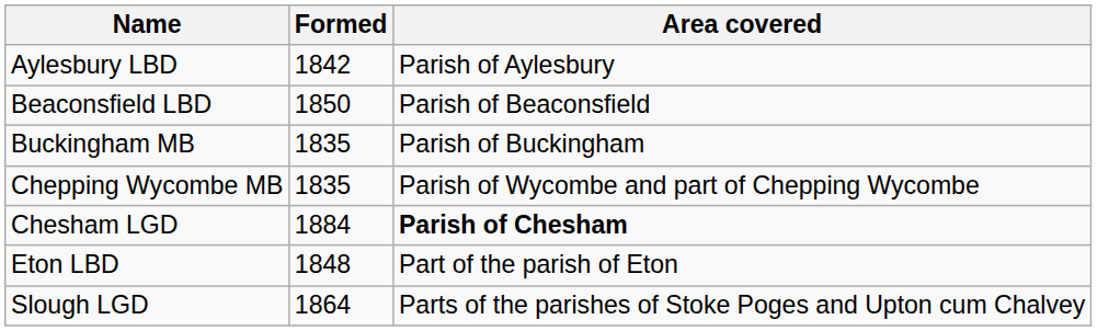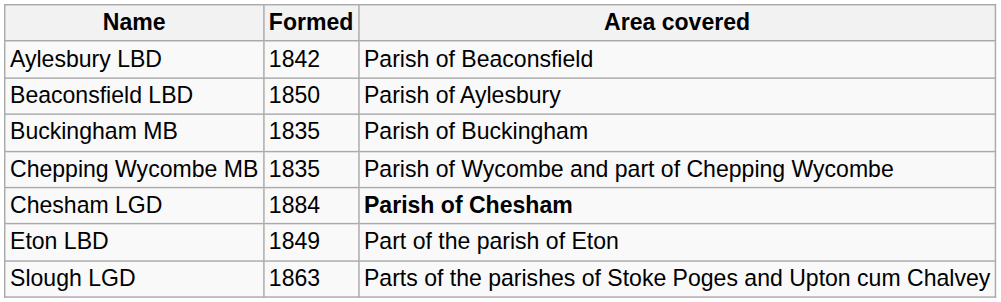Aylesbury LBD | Area covered: Parish of Aylesbury -> Parish of Beaconsfield
Beaconsfield LBD | Area covered: Parish of Beaconsfield -> Parish of Aylesbury
Eton LBD | Formed: 1848 -> 1849
Slough LGD | Formed: 1864 -> 1863
